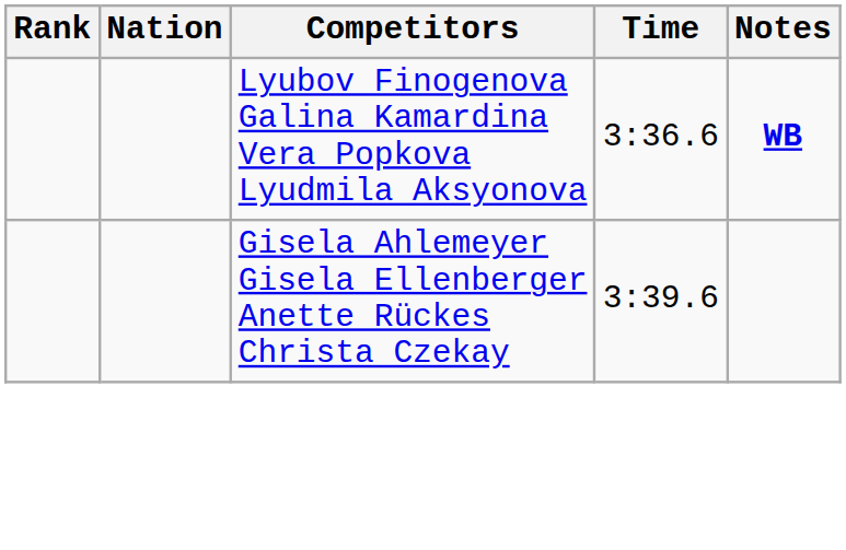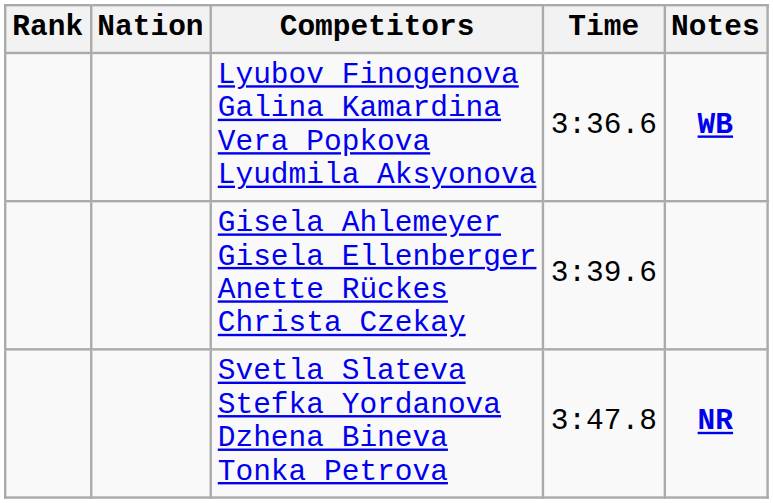+ row: Svetla Slateva Stefka Yordanova Dzhena Bineva Tonka Petrova | 3:47.8 | NR
